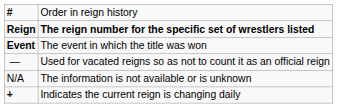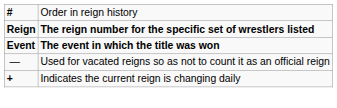Event | column 2: normal -> bold
- row: N/A | The information is not available or is unknown
